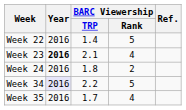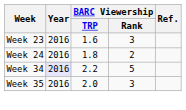- row: Week 22 | 2016 | 1.4 | 5
Week 23 | Year: bold -> normal
Week 23 | BARC Viewership / TRP: 2.1 -> 1.6
Week 23 | BARC Viewership / Rank: 4 -> 3
Week 35 | BARC Viewership / TRP: 1.7 -> 2.0
Week 35 | BARC Viewership / Rank: 4 -> 3
